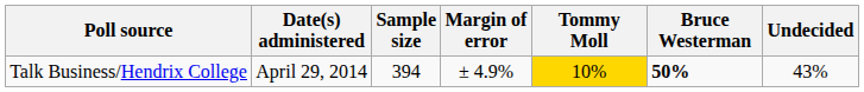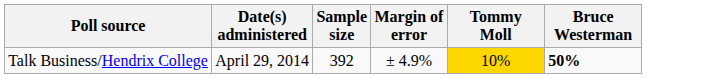- column: Undecided | 43%
Talk Business/Hendrix College | Sample size: 394 -> 392
